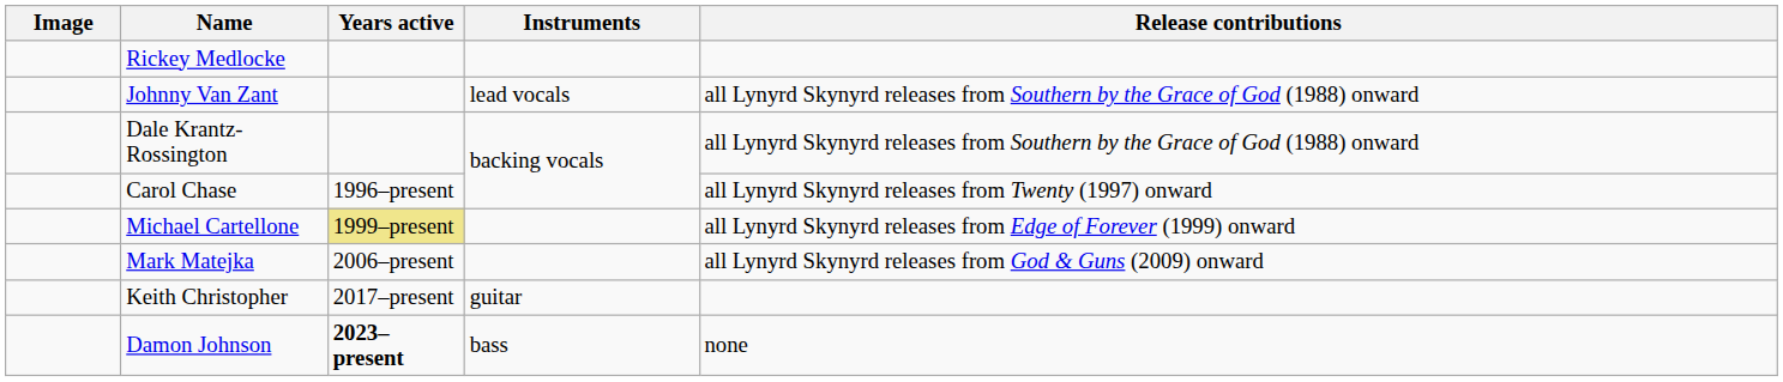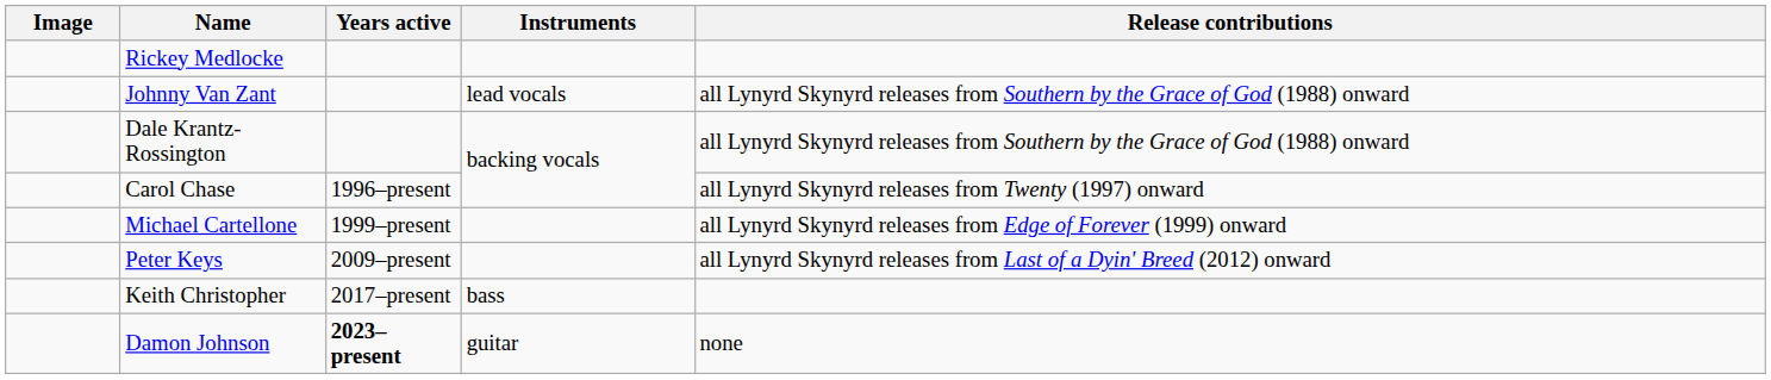Michael Cartellone | Years active: khaki background -> no background
- row: Mark Matejka | 2006–present | all Lynyrd Skynyrd releases from God & Guns (2009) onward
+ row: Peter Keys | 2009–present | all Lynyrd Skynyrd releases from Last of a Dyin' Breed (2012) onward
Keith Christopher | Instruments: guitar -> bass
Damon Johnson | Instruments: bass -> guitar
